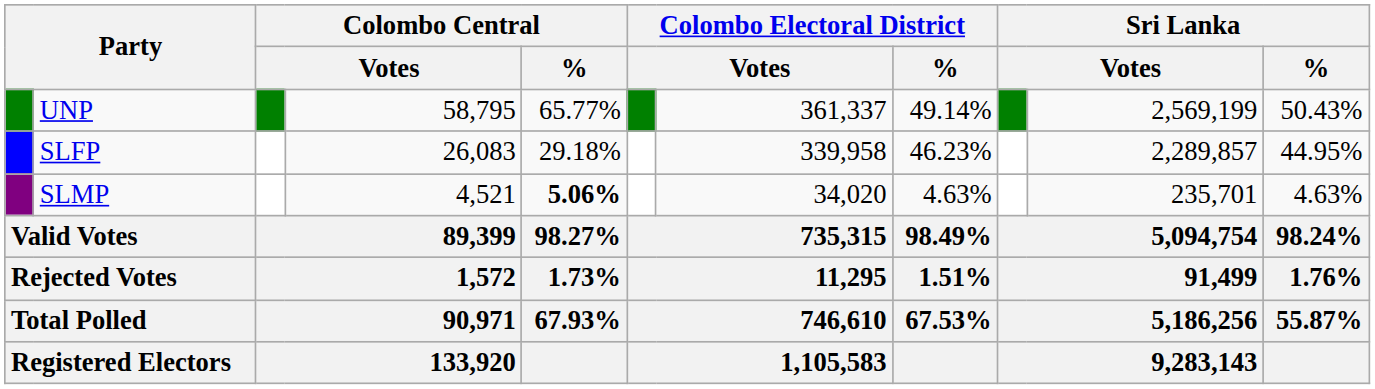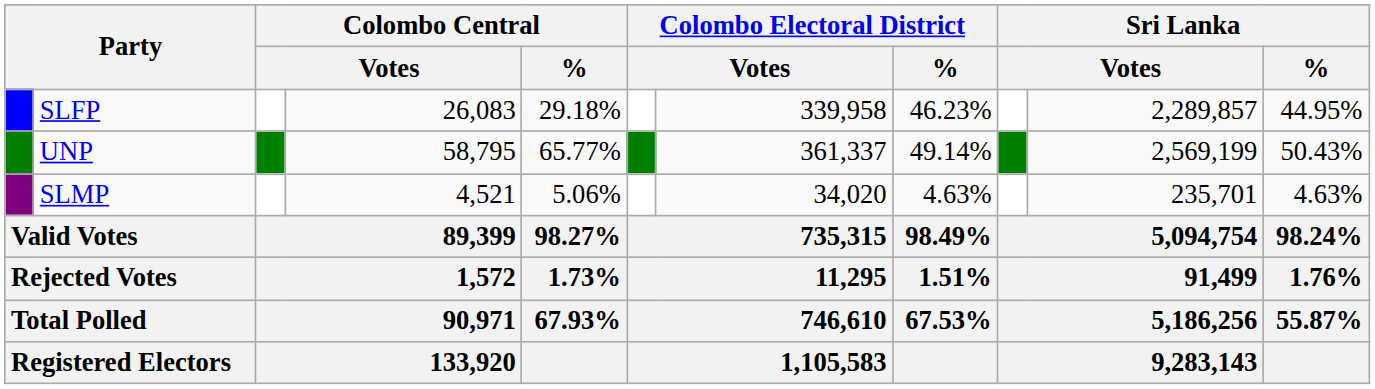rows swapped: UNP <-> SLFP
SLMP | Colombo Central / %: bold -> normal
